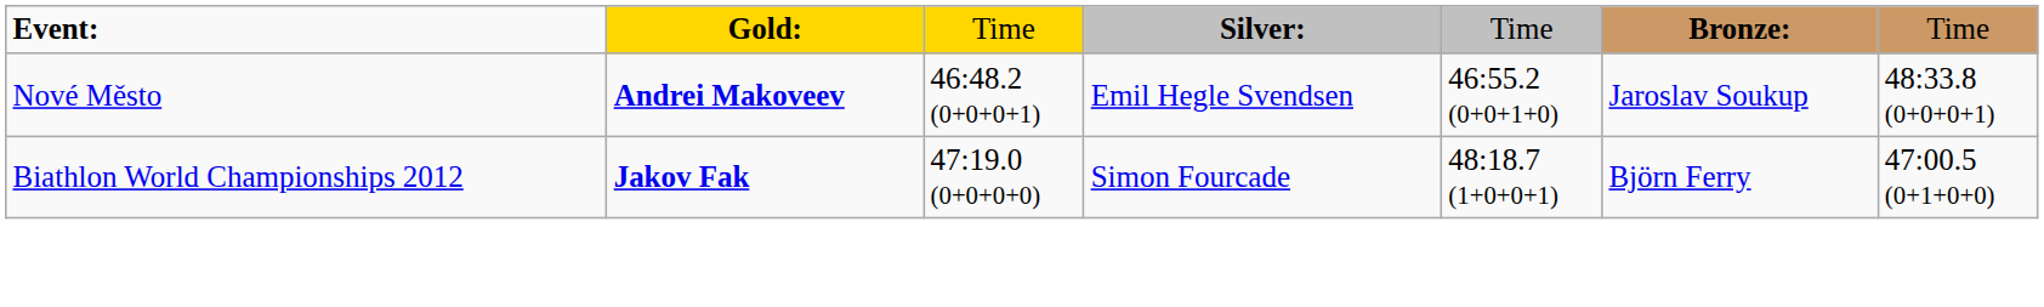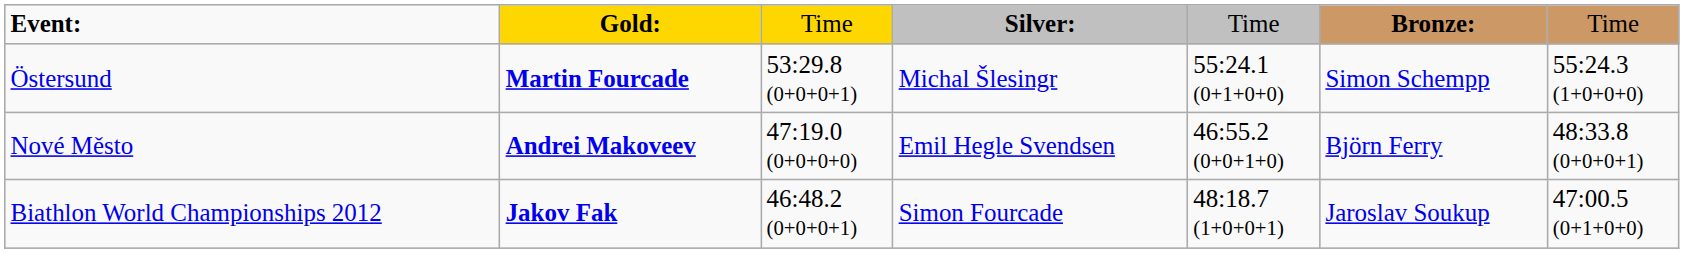+ row: Östersund | Martin Fourcade | 53:29.8 (0+0+0+1) | Michal Šlesingr | 55:24.1 (0+1+0+0) | Simon Schempp | 55:24.3 (1+0+0+0)
Nové Město | column 3: 46:48.2 (0+0+0+1) -> 47:19.0 (0+0+0+0)
Nové Město | column 6: Jaroslav Soukup -> Björn Ferry
Biathlon World Championships 2012 | column 3: 47:19.0 (0+0+0+0) -> 46:48.2 (0+0+0+1)
Biathlon World Championships 2012 | column 6: Björn Ferry -> Jaroslav Soukup
